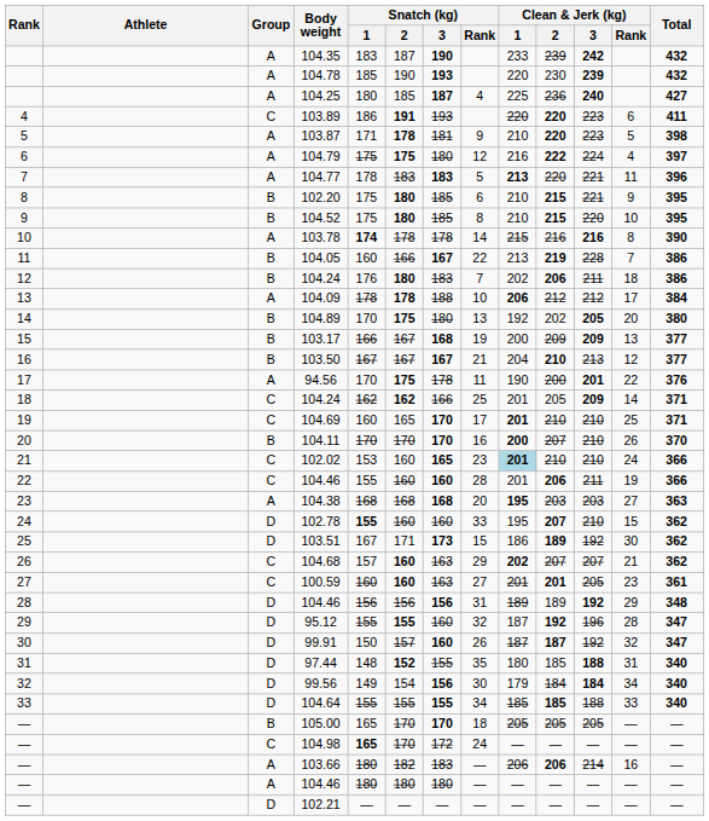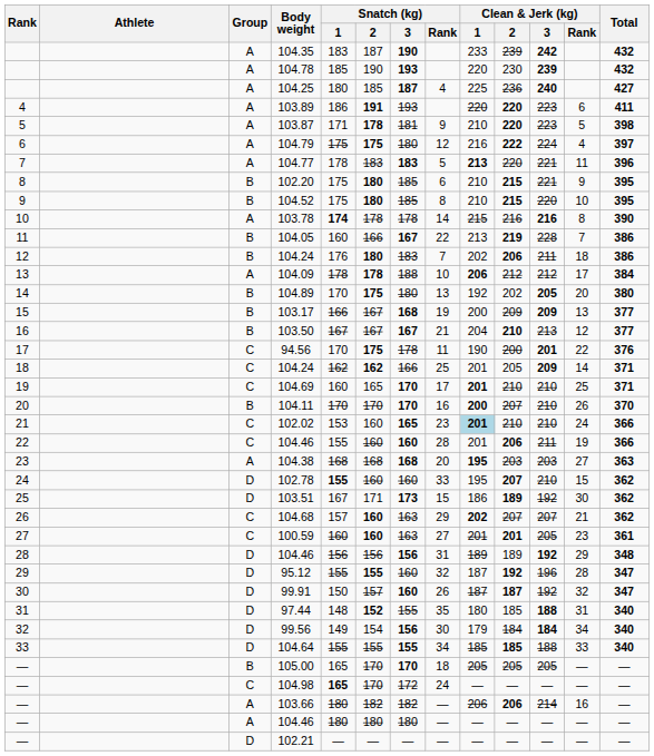103.89 | Group: C -> A
94.56 | Group: A -> C
103.66 | Snatch (kg) / 3: 183 -> 182
